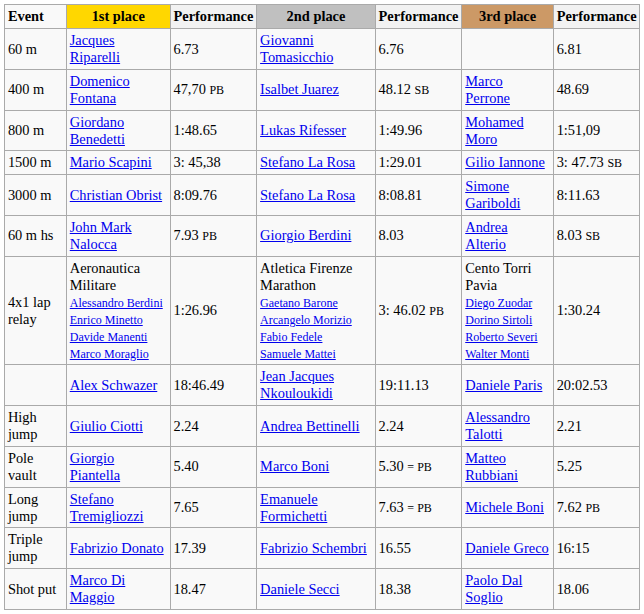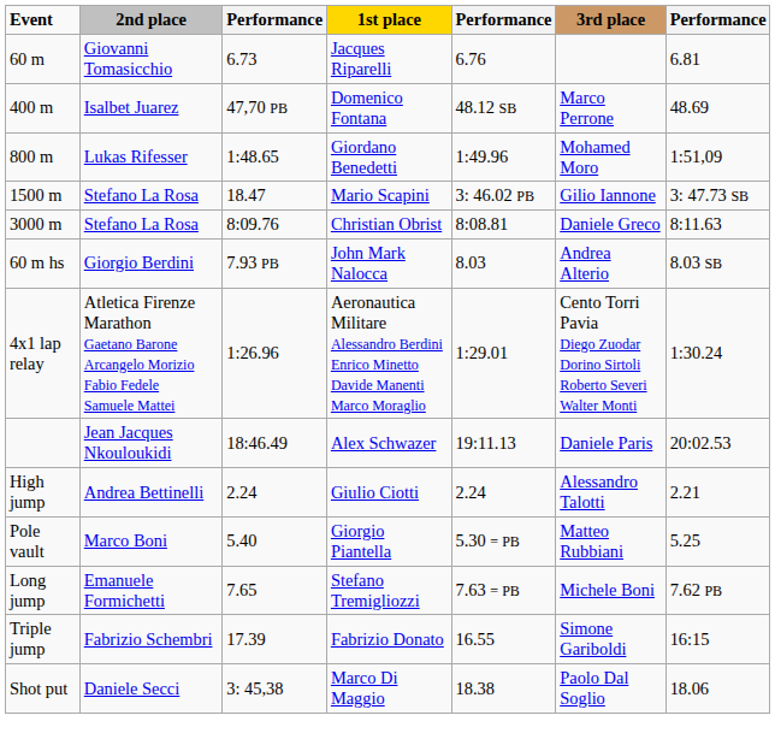columns swapped: 1st place <-> 2nd place
1500 m | column 3: 3: 45,38 -> 18.47
1500 m | column 5: 1:29.01 -> 3: 46.02 PB
3000 m | 3rd place: Simone Gariboldi -> Daniele Greco
4x1 lap relay | column 5: 3: 46.02 PB -> 1:29.01
Triple jump | 3rd place: Daniele Greco -> Simone Gariboldi
Shot put | column 3: 18.47 -> 3: 45,38
